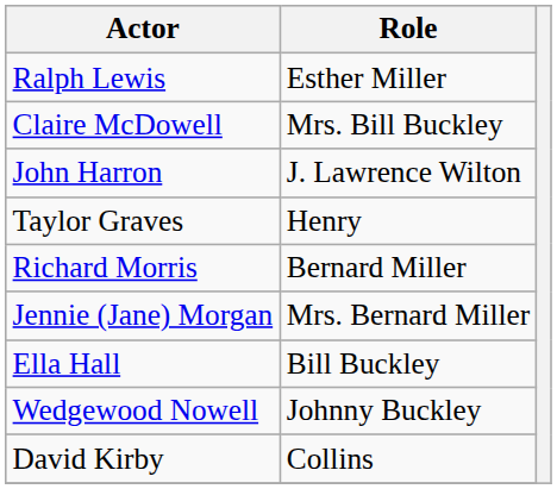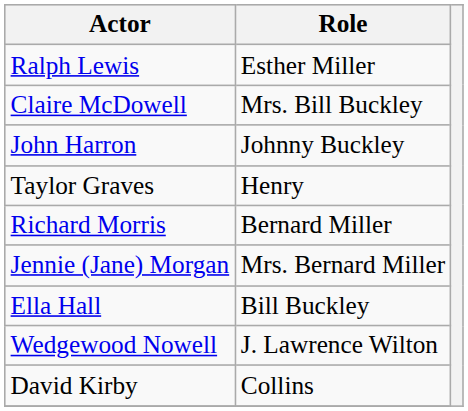John Harron | Role: J. Lawrence Wilton -> Johnny Buckley
Wedgewood Nowell | Role: Johnny Buckley -> J. Lawrence Wilton
